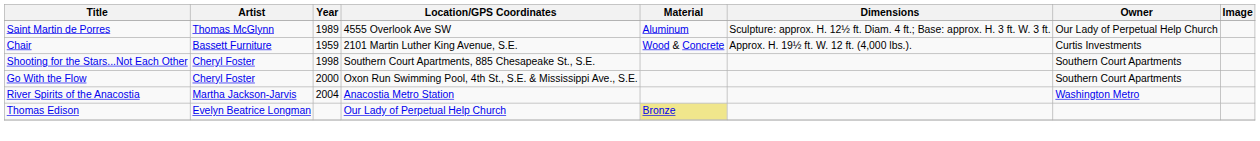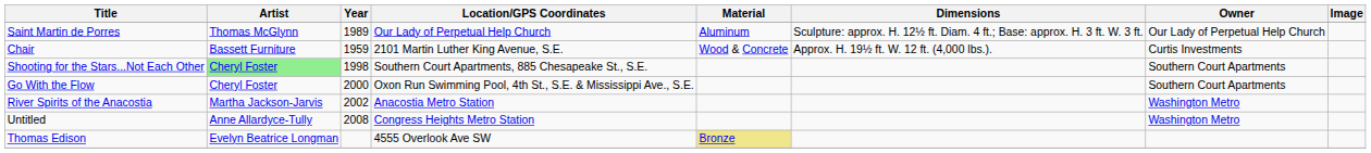Saint Martin de Porres | Location/GPS Coordinates: 4555 Overlook Ave SW -> Our Lady of Perpetual Help Church
Shooting for the Stars...Not Each Other | Artist: no background -> lightgreen background
River Spirits of the Anacostia | Year: 2004 -> 2002
+ row: Untitled | Anne Allardyce-Tully | 2008 | Congress Heights Metro Station | Washington Metro
Thomas Edison | Location/GPS Coordinates: Our Lady of Perpetual Help Church -> 4555 Overlook Ave SW
